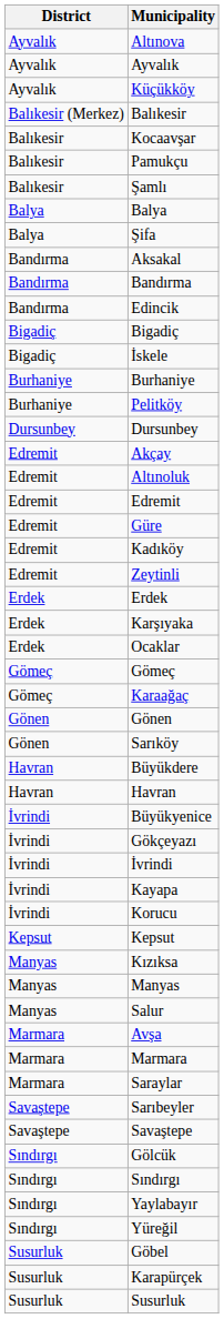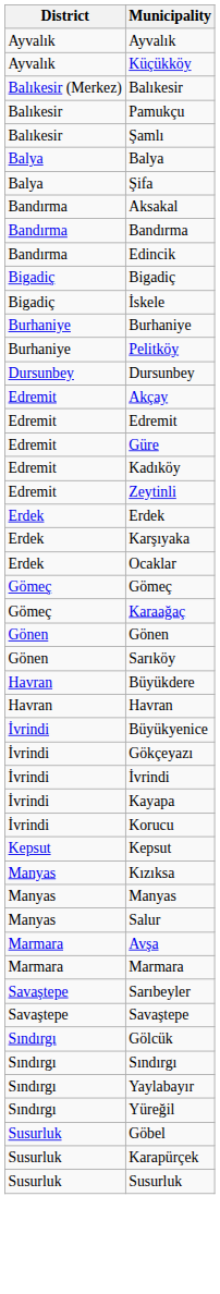- row: Ayvalık | Altınova
- row: Balıkesir | Kocaavşar
- row: Edremit | Altınoluk
- row: Marmara | Saraylar
